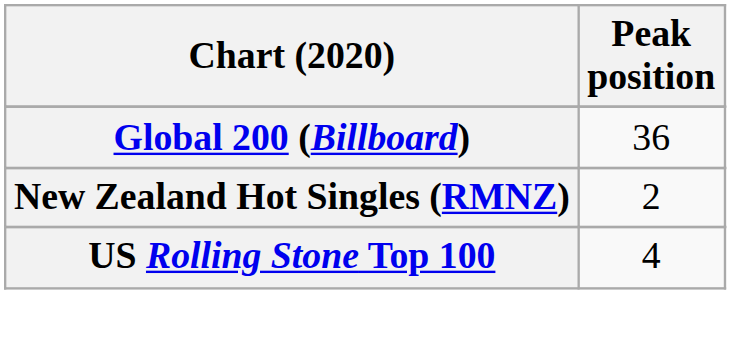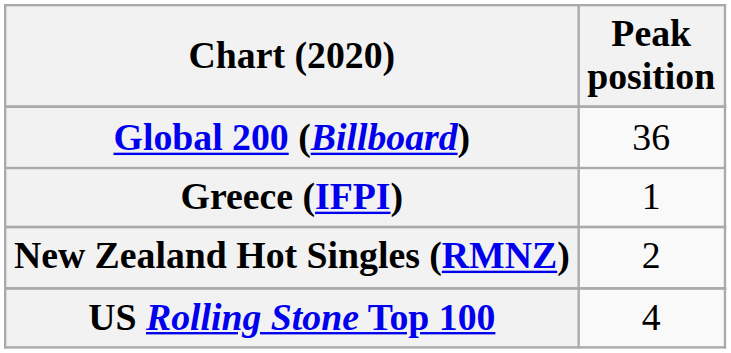+ row: Greece (IFPI) | 1
